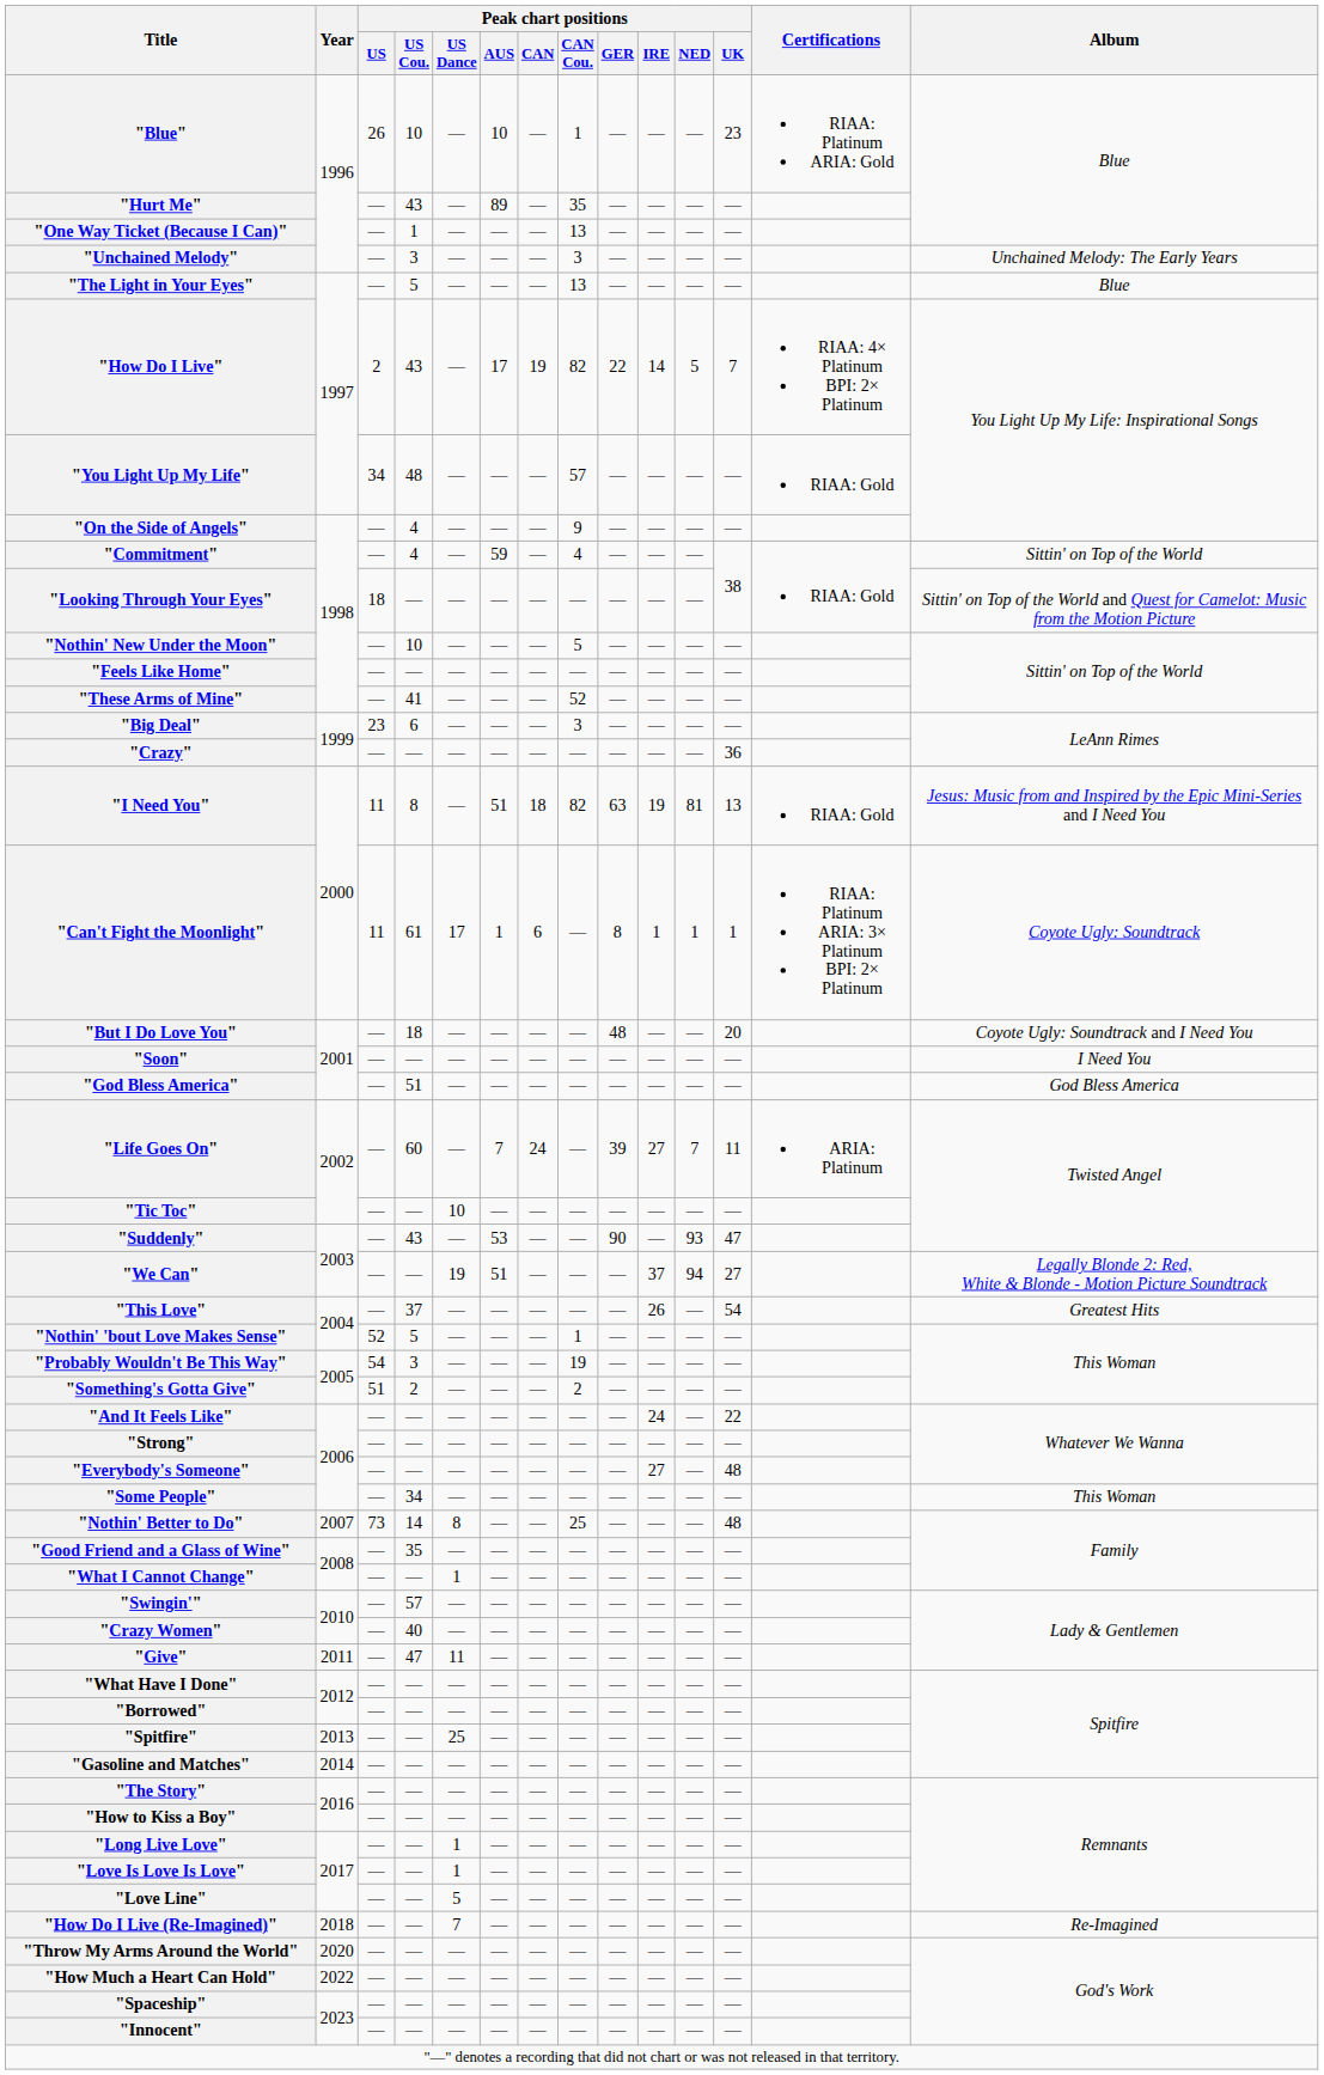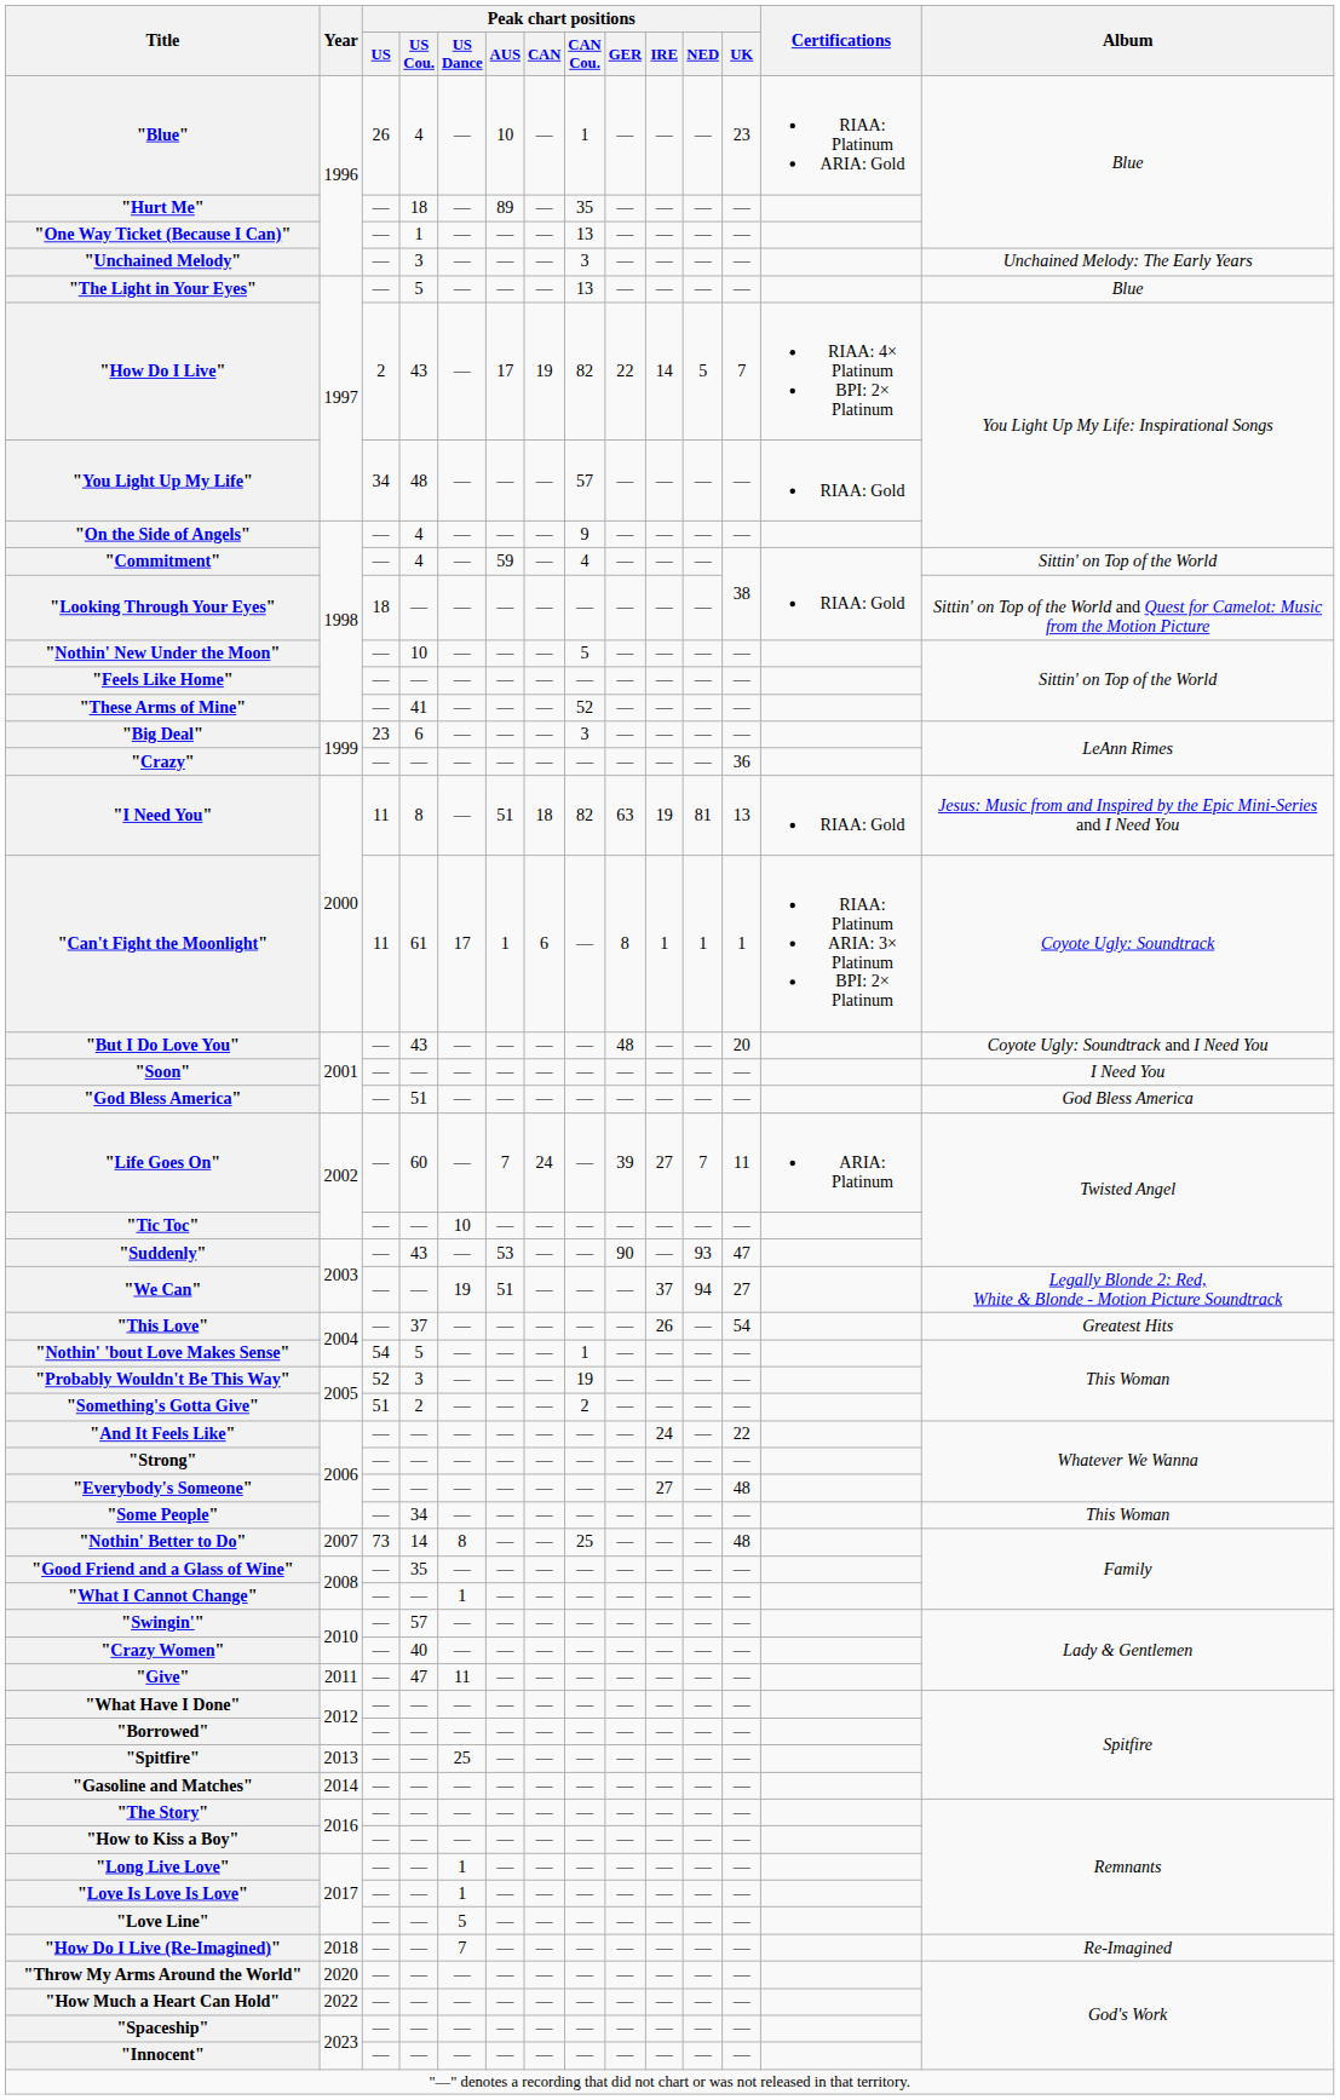"Blue" | Peak chart positions / US Cou.: 10 -> 4
"Hurt Me" | Peak chart positions / US Cou.: 43 -> 18
"But I Do Love You" | Peak chart positions / US Cou.: 18 -> 43
"Nothin' 'bout Love Makes Sense" | Peak chart positions / US: 52 -> 54
"Probably Wouldn't Be This Way" | Peak chart positions / US: 54 -> 52
